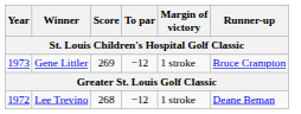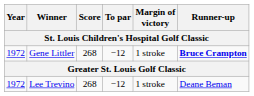Gene Littler | Year: 1973 -> 1972
Gene Littler | Score: 269 -> 268
Gene Littler | Runner-up: normal -> bold
